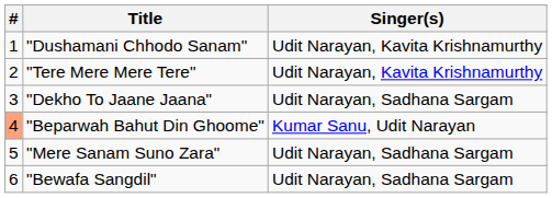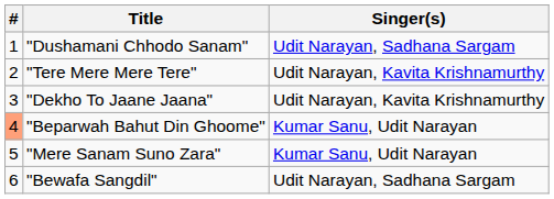"Dushamani Chhodo Sanam" | Singer(s): Udit Narayan, Kavita Krishnamurthy -> Udit Narayan, Sadhana Sargam
"Dekho To Jaane Jaana" | Singer(s): Udit Narayan, Sadhana Sargam -> Udit Narayan, Kavita Krishnamurthy
"Mere Sanam Suno Zara" | Singer(s): Udit Narayan, Sadhana Sargam -> Kumar Sanu, Udit Narayan
